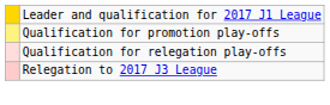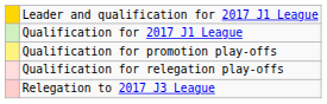+ row: Qualification for 2017 J1 League
